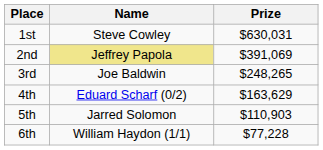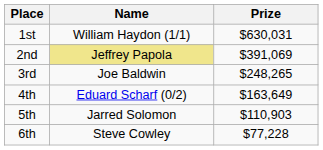1st | Name: Steve Cowley -> William Haydon (1/1)
4th | Prize: $163,629 -> $163,649
6th | Name: William Haydon (1/1) -> Steve Cowley
